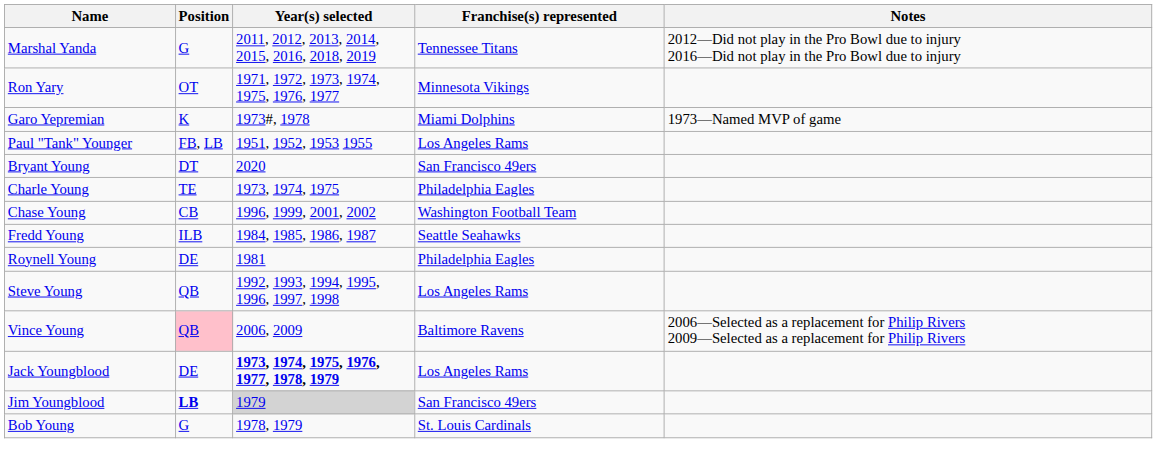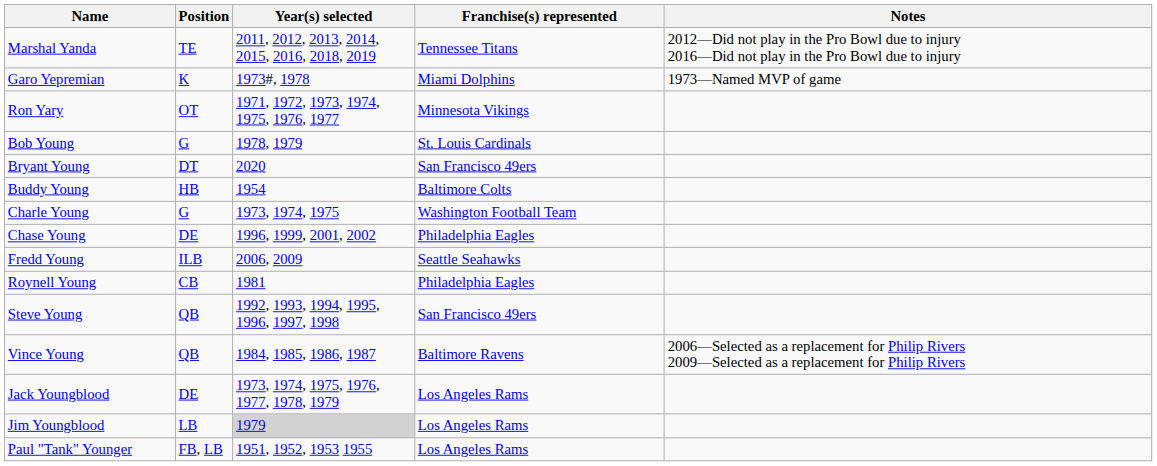Marshal Yanda | Position: G -> TE
rows swapped: Ron Yary <-> Garo Yepremian
rows swapped: Bob Young <-> Paul "Tank" Younger
+ row: Buddy Young | HB | 1954 | Baltimore Colts
Charle Young | Position: TE -> G
Charle Young | Franchise(s) represented: Philadelphia Eagles -> Washington Football Team
Chase Young | Position: CB -> DE
Chase Young | Franchise(s) represented: Washington Football Team -> Philadelphia Eagles
Fredd Young | Year(s) selected: 1984, 1985, 1986, 1987 -> 2006, 2009
Roynell Young | Position: DE -> CB
Steve Young | Franchise(s) represented: Los Angeles Rams -> San Francisco 49ers
Vince Young | Position: pink background -> no background
Vince Young | Year(s) selected: 2006, 2009 -> 1984, 1985, 1986, 1987
Jack Youngblood | Year(s) selected: bold -> normal
Jim Youngblood | Position: bold -> normal
Jim Youngblood | Franchise(s) represented: San Francisco 49ers -> Los Angeles Rams
